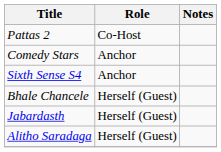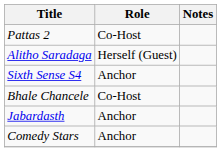rows swapped: Comedy Stars <-> Alitho Saradaga
Bhale Chancele | Role: Herself (Guest) -> Co-Host
Jabardasth | Role: Herself (Guest) -> Anchor
